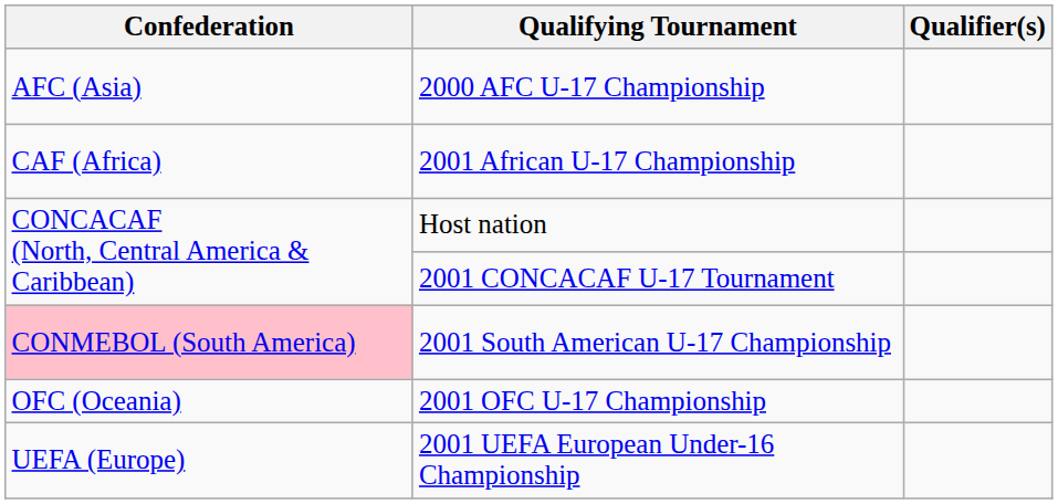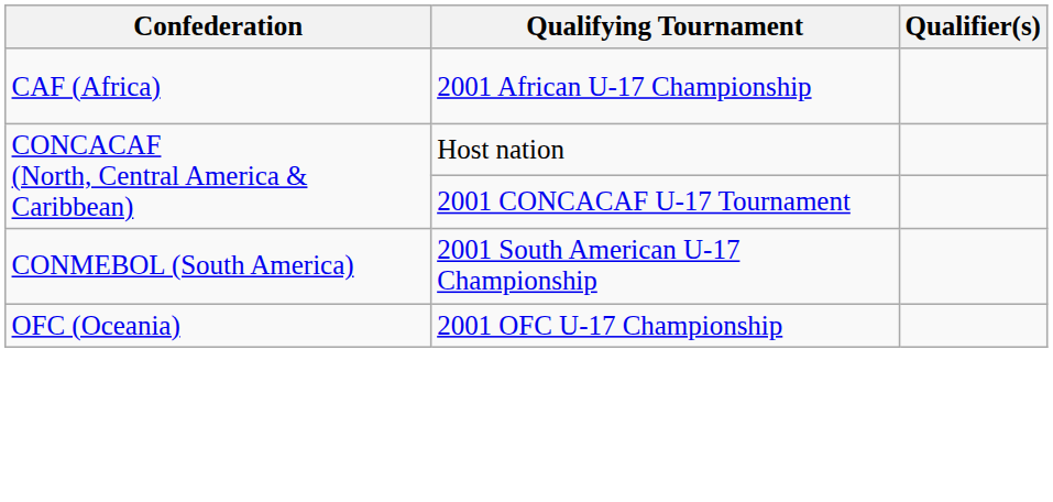- row: AFC (Asia) | 2000 AFC U-17 Championship
2001 South American U-17 Championship | Confederation: pink background -> no background
- row: UEFA (Europe) | 2001 UEFA European Under-16 Championship
